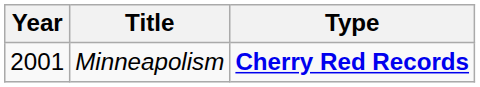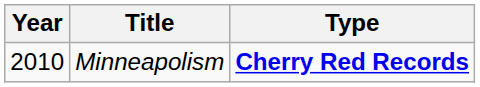Minneapolism | Year: 2001 -> 2010
